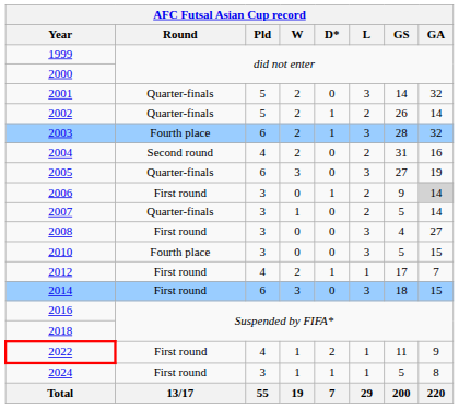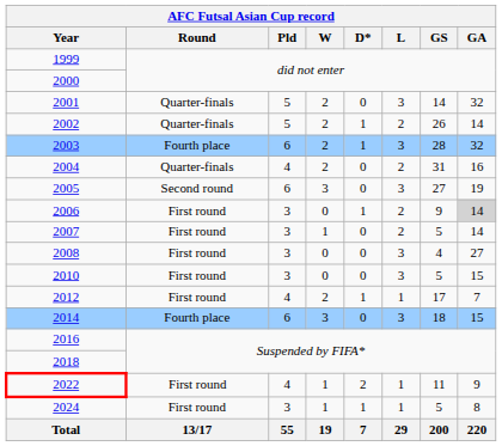2004 | Round: Second round -> Quarter-finals
2005 | Round: Quarter-finals -> Second round
2007 | Round: Quarter-finals -> First round
2010 | Round: Fourth place -> First round
2014 | Round: First round -> Fourth place
